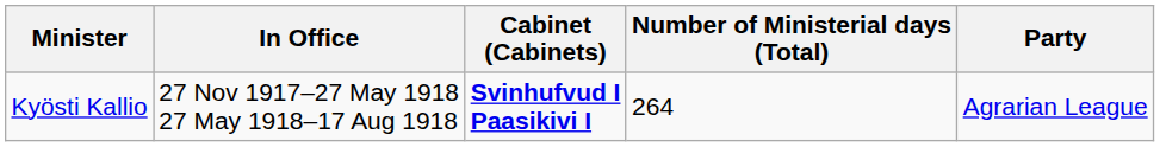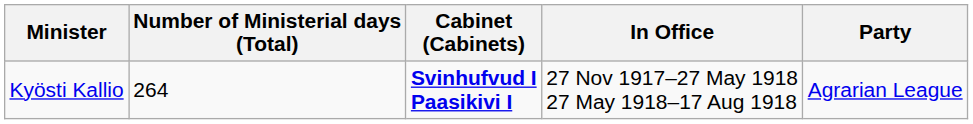columns swapped: In Office <-> Number of Ministerial days (Total)
